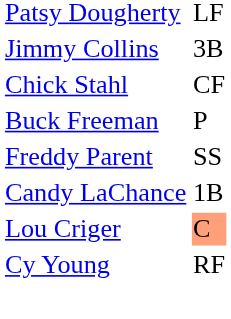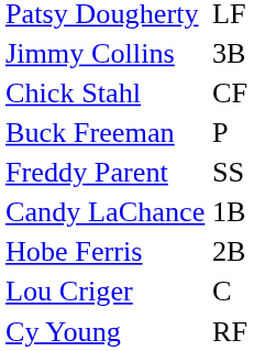+ row: Hobe Ferris | 2B
Lou Criger | column 2: lightsalmon background -> no background
